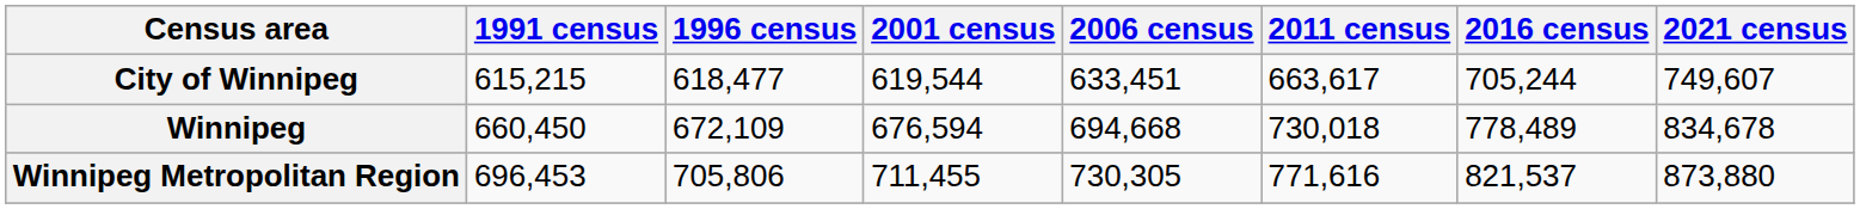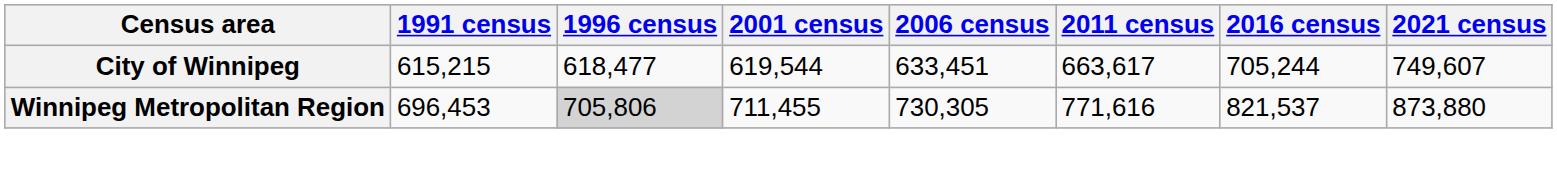- row: Winnipeg | 660,450 | 672,109 | 676,594 | 694,668 | 730,018 | 778,489 | 834,678
Winnipeg Metropolitan Region | 1996 census: no background -> lightgrey background
